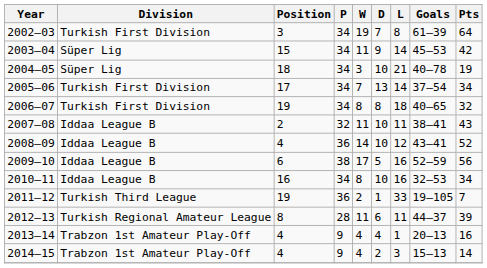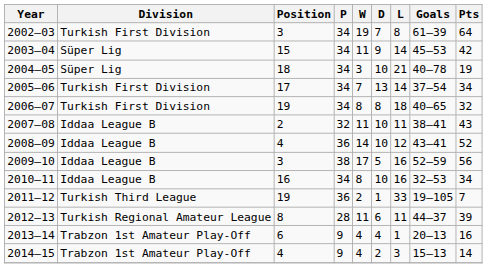2009–10 | Position: 6 -> 3
2013–14 | Position: 4 -> 6
